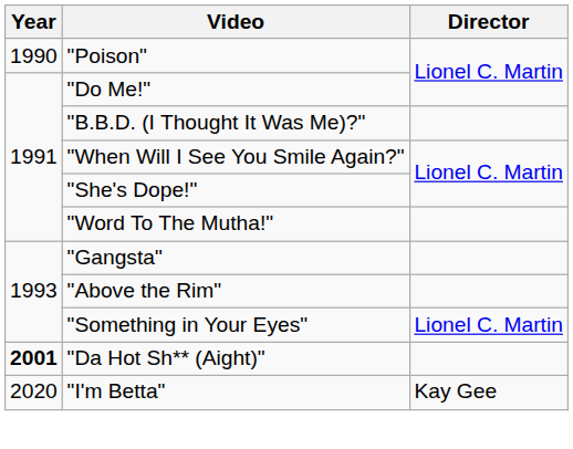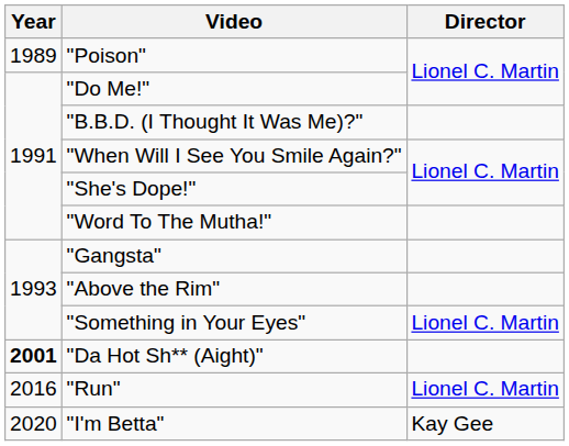"Poison" | Year: 1990 -> 1989
+ row: 2016 | "Run" | Lionel C. Martin
